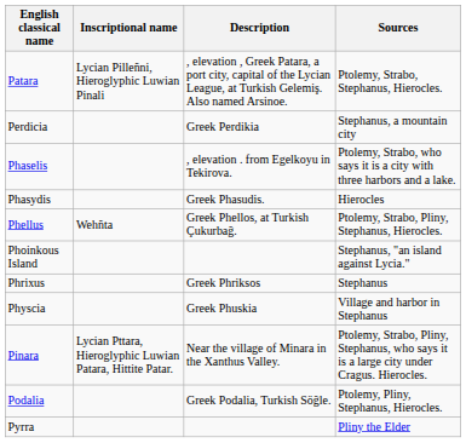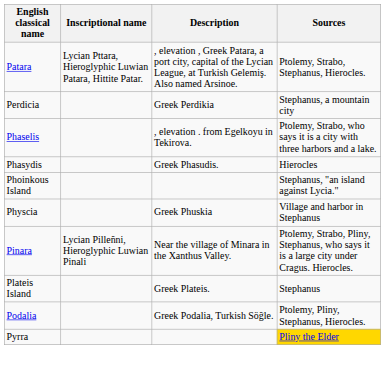Patara | Inscriptional name: Lycian Pilleñni, Hieroglyphic Luwian Pinali -> Lycian Pttara, Hieroglyphic Luwian Patara, Hittite Patar.
- row: Phellus | Wehñta | Greek Phellos, at Turkish Çukurbağ. | Ptolemy, Strabo, Pliny, Stephanus, Hierocles.
- row: Phrixus | Greek Phriksos | Stephanus
Pinara | Inscriptional name: Lycian Pttara, Hieroglyphic Luwian Patara, Hittite Patar. -> Lycian Pilleñni, Hieroglyphic Luwian Pinali
+ row: Plateis Island | Greek Plateis. | Stephanus
Pyrra | Sources: no background -> gold background
